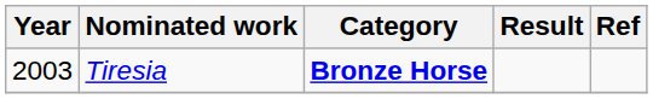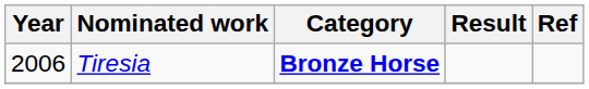Tiresia | Year: 2003 -> 2006
